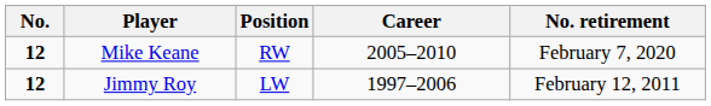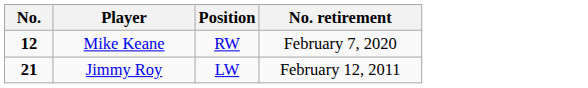- column: Career | 2005–2010 | 1997–2006
Jimmy Roy | No.: 12 -> 21
